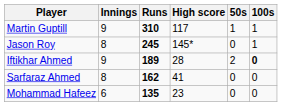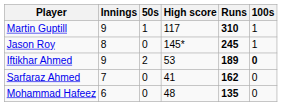columns swapped: Runs <-> 50s
Iftikhar Ahmed | High score: 28 -> 53
Sarfaraz Ahmed | Innings: 8 -> 7
Mohammad Hafeez | High score: 23 -> 48
